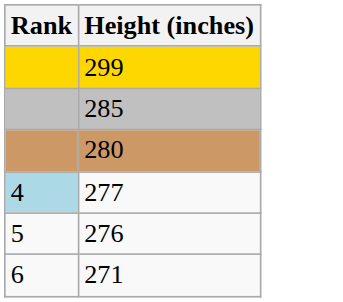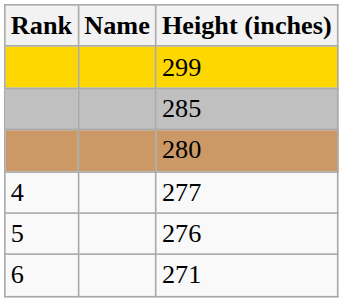+ column: Name
277 | Rank: lightblue background -> no background
